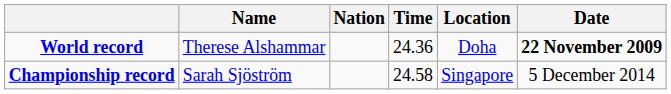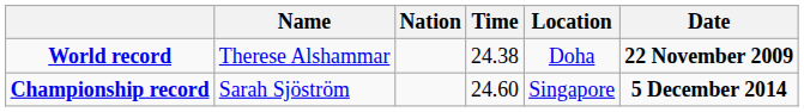World record | Time: 24.36 -> 24.38
Championship record | Time: 24.58 -> 24.60
Championship record | Date: normal -> bold
